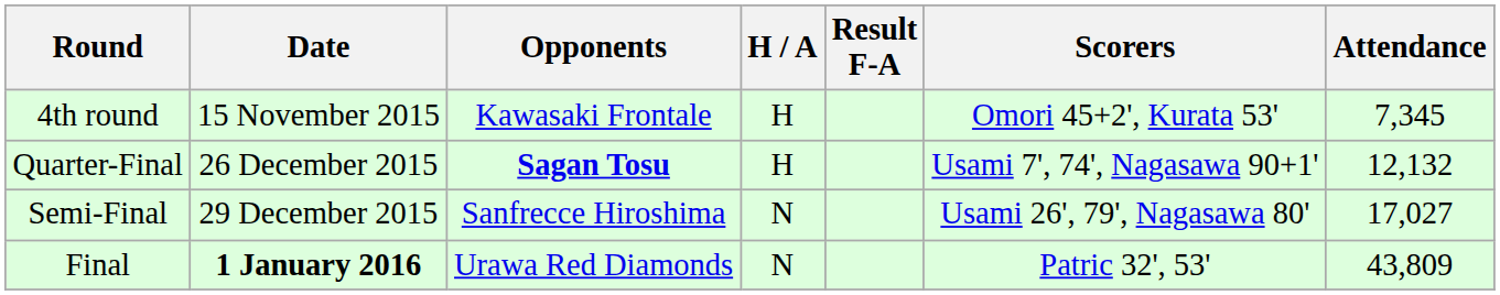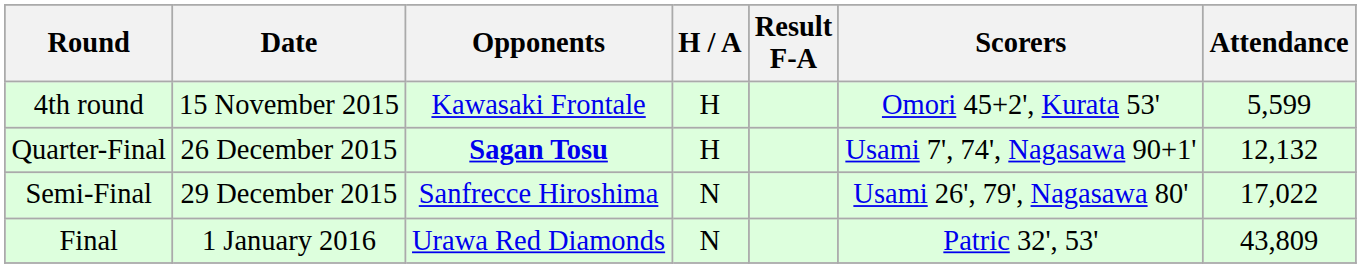4th round | Attendance: 7,345 -> 5,599
Semi-Final | Attendance: 17,027 -> 17,022
Final | Date: bold -> normal
